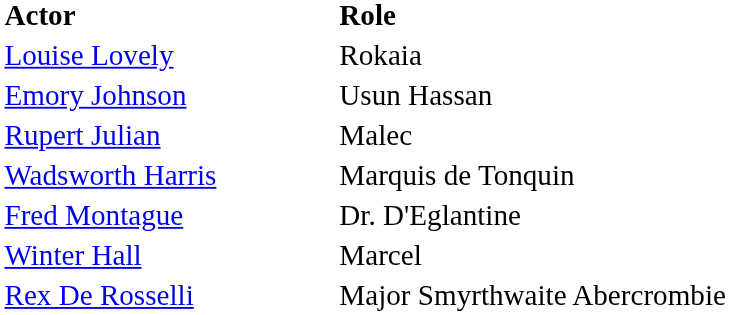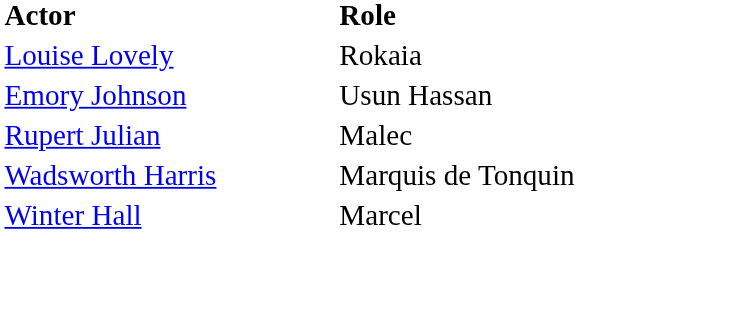- row: Fred Montague | Dr. D'Eglantine
- row: Rex De Rosselli | Major Smyrthwaite Abercrombie
